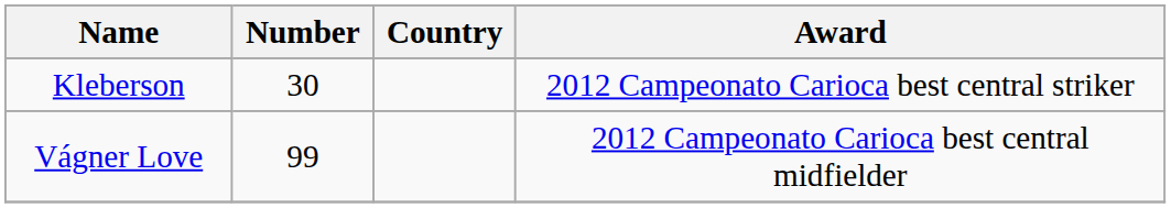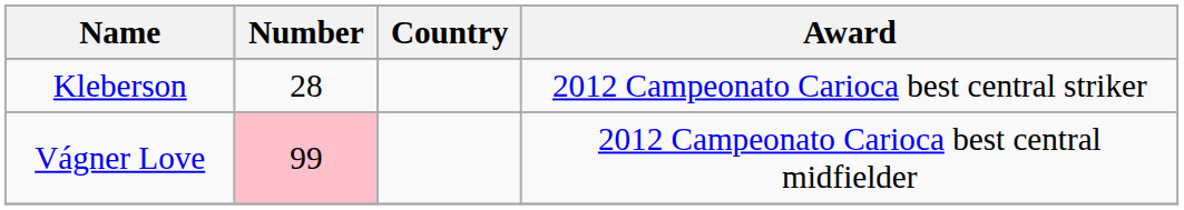Kleberson | Number: 30 -> 28
Vágner Love | Number: no background -> pink background
